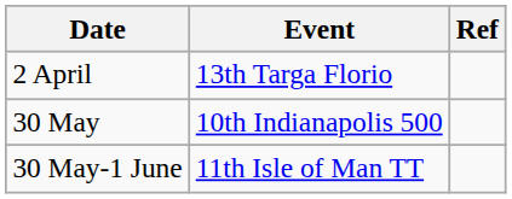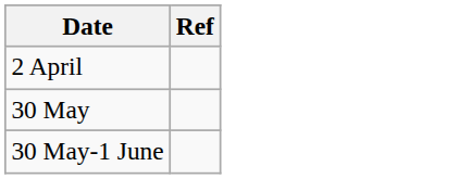- column: Event | 13th Targa Florio | 10th Indianapolis 500 | 11th Isle of Man TT
